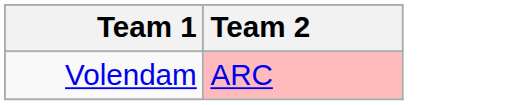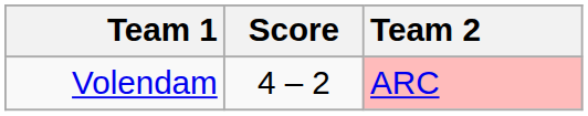+ column: Score | 4 – 2
